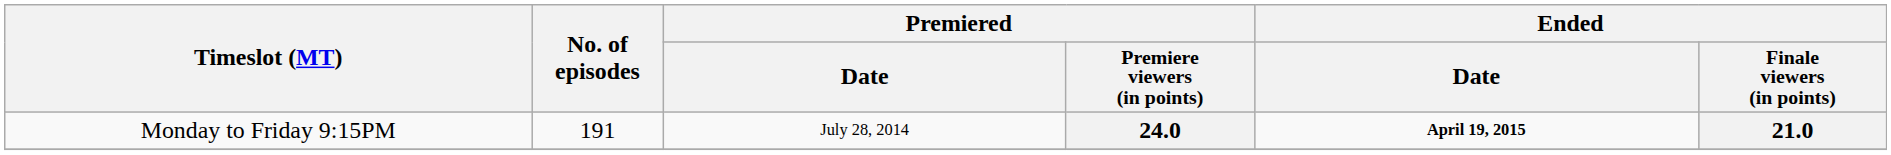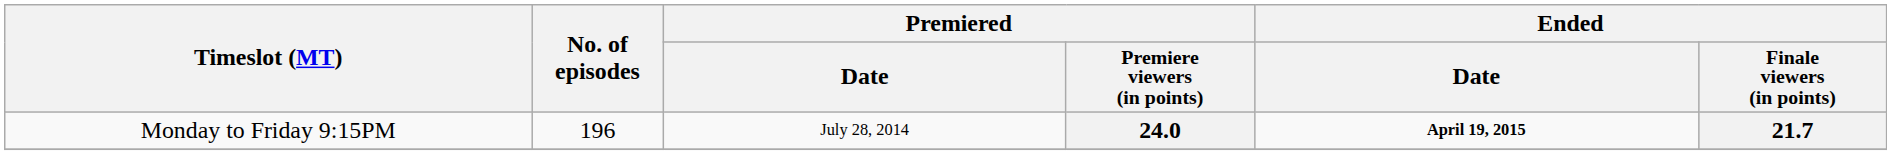24.0 | No. of episodes: 191 -> 196
24.0 | Ended / Finale viewers (in points): 21.0 -> 21.7
